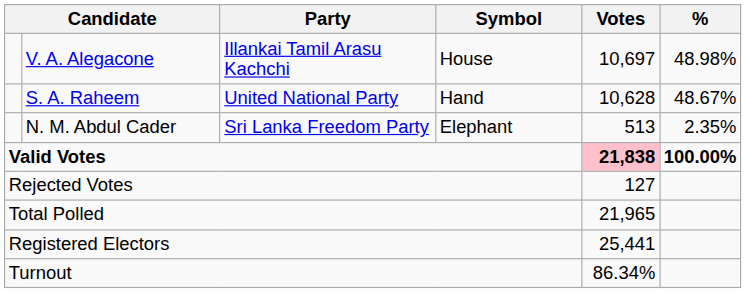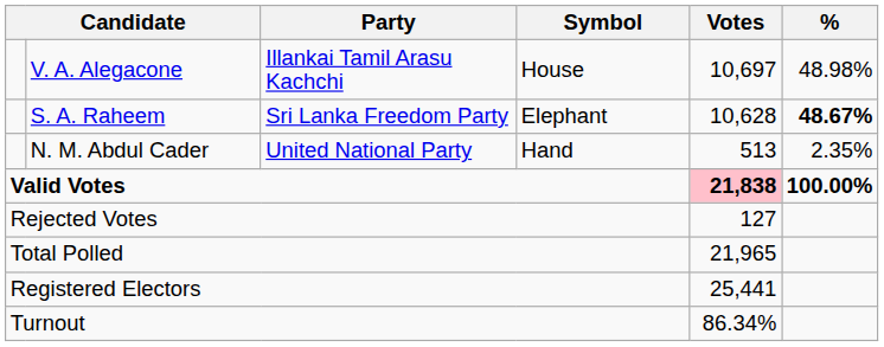S. A. Raheem | Party: United National Party -> Sri Lanka Freedom Party
S. A. Raheem | Symbol: Hand -> Elephant
S. A. Raheem | %: normal -> bold
N. M. Abdul Cader | Party: Sri Lanka Freedom Party -> United National Party
N. M. Abdul Cader | Symbol: Elephant -> Hand
